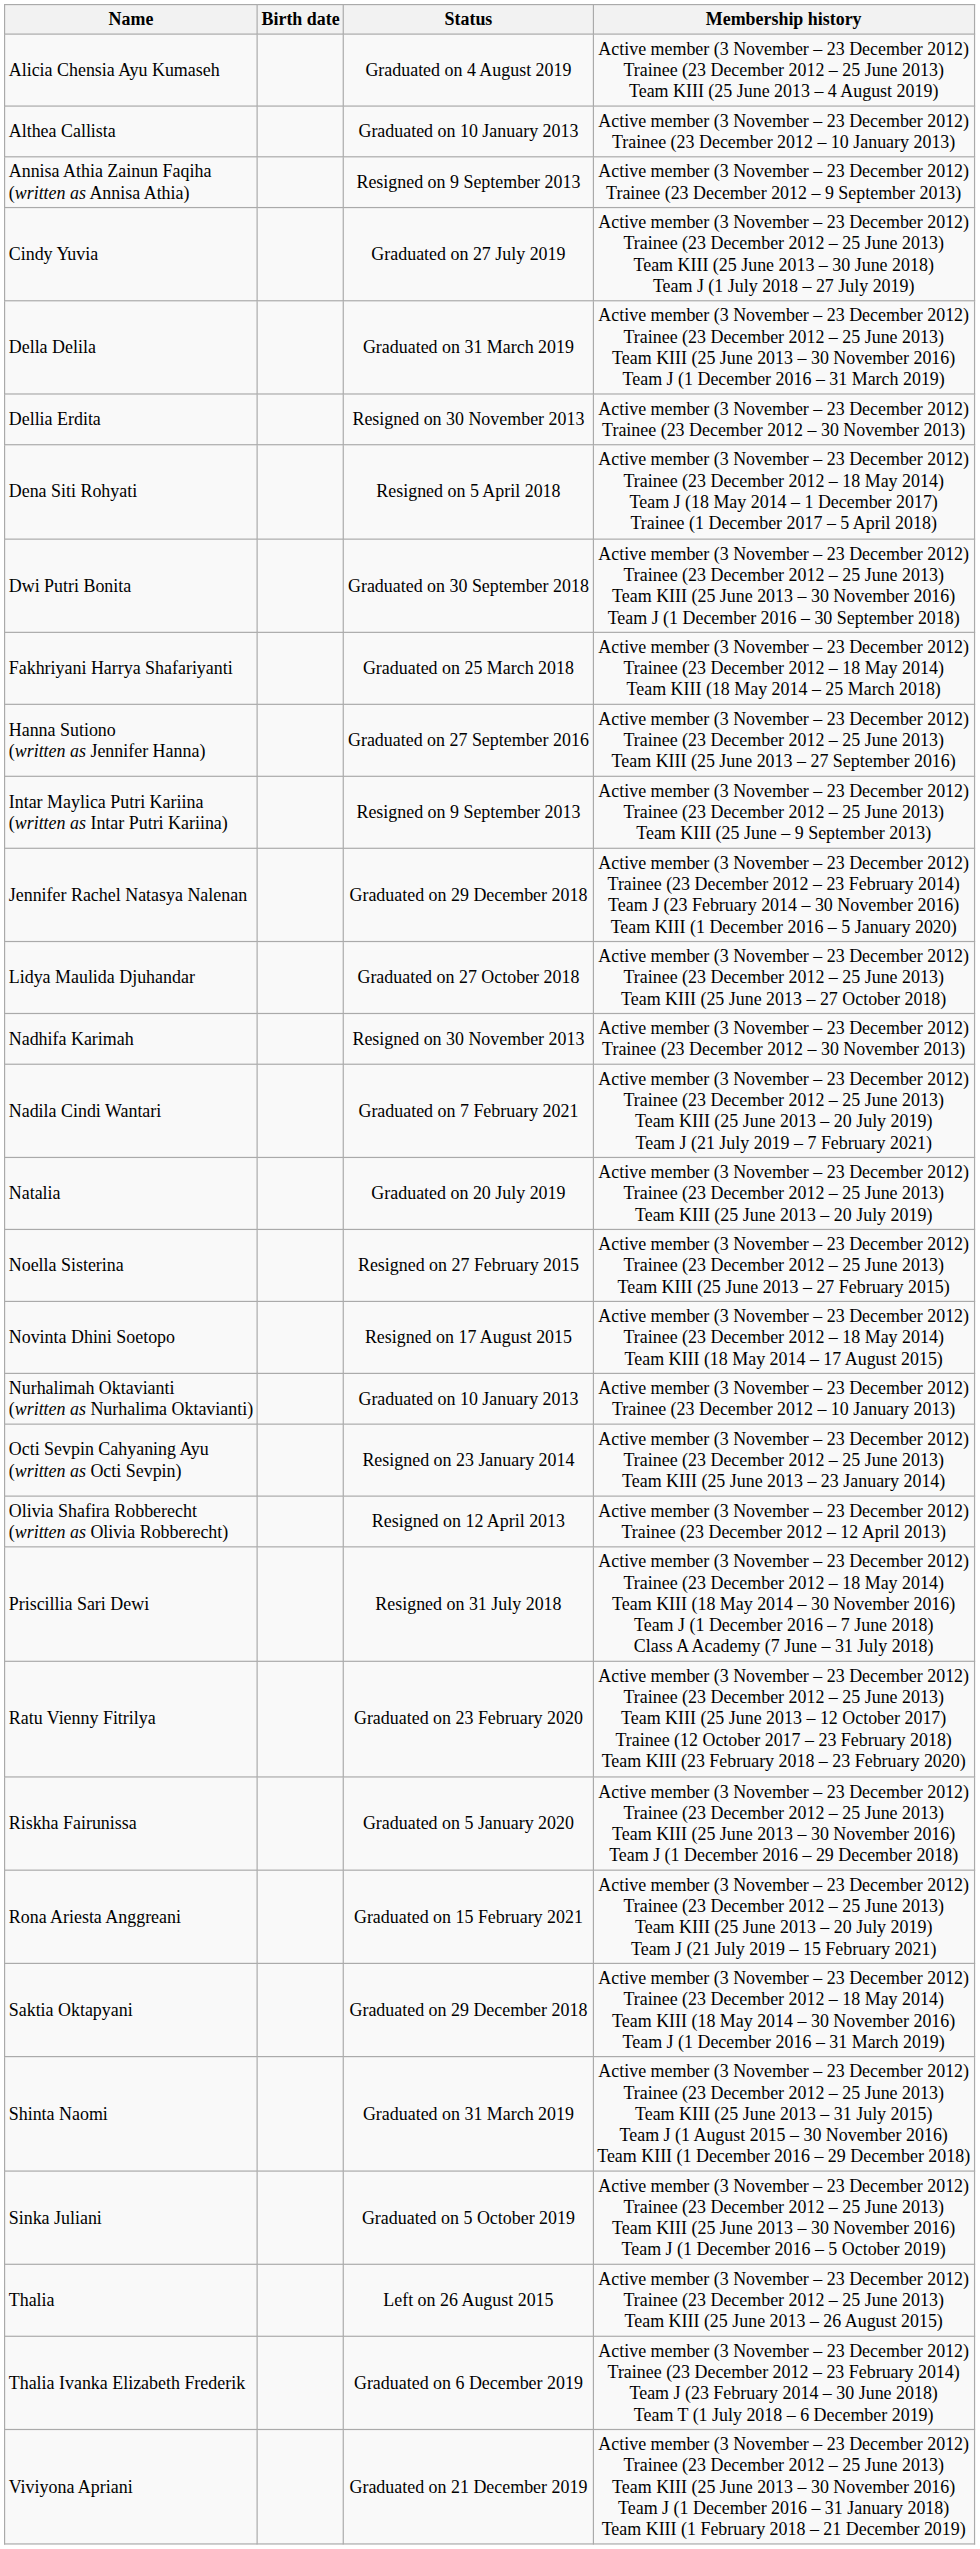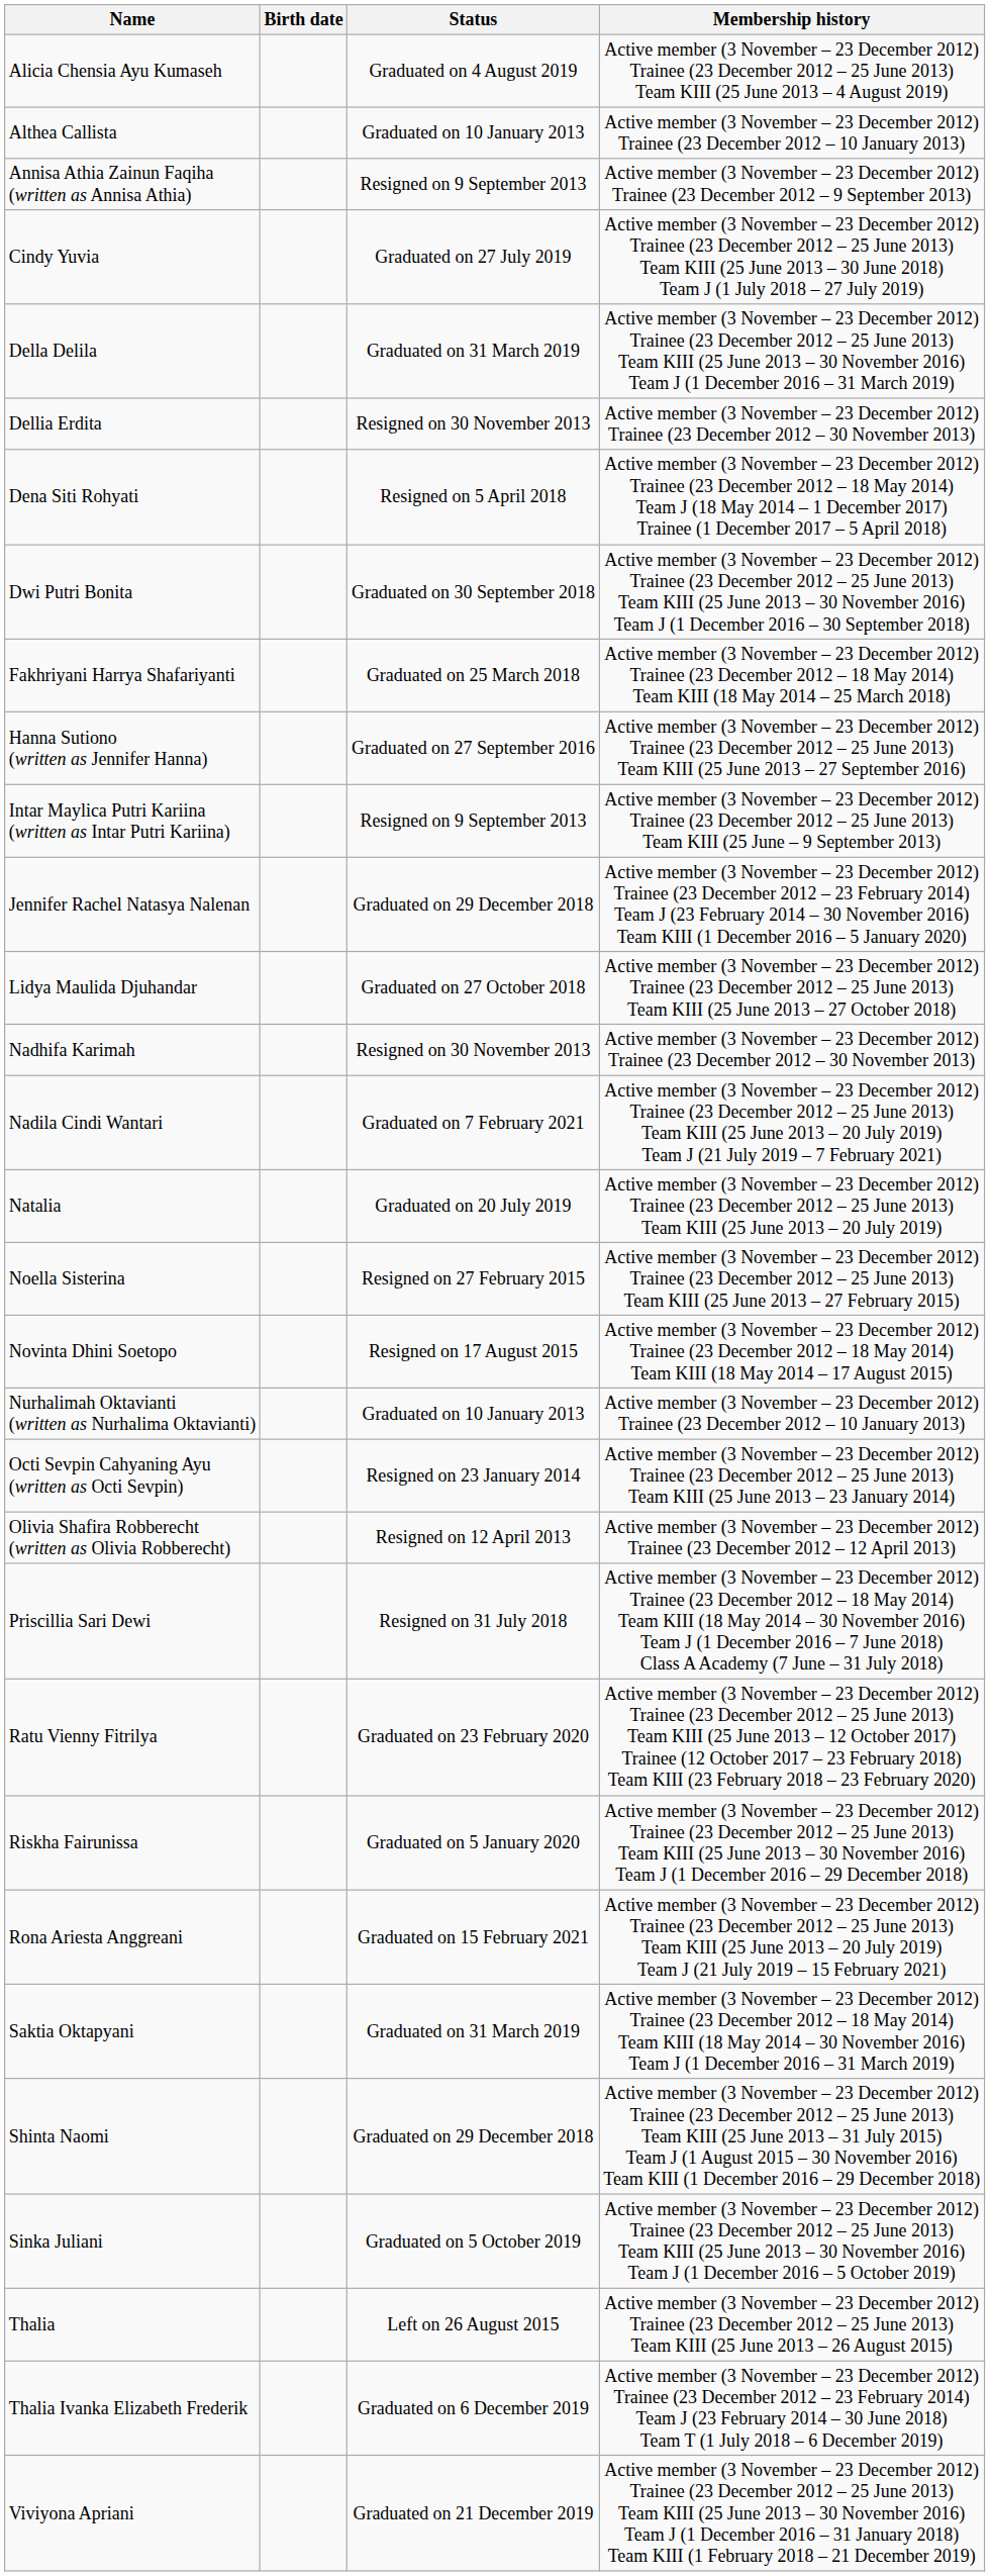Saktia Oktapyani | Status: Graduated on 29 December 2018 -> Graduated on 31 March 2019
Shinta Naomi | Status: Graduated on 31 March 2019 -> Graduated on 29 December 2018
